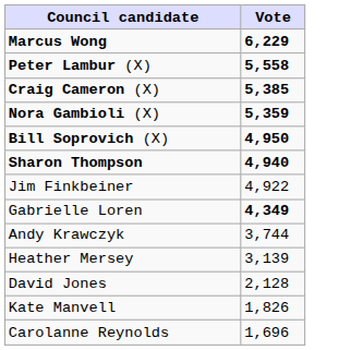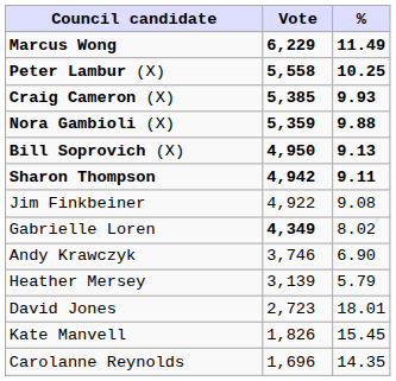+ column: % | 11.49 | 10.25 | 9.93 | 9.88 | 9.13 | 9.11 | 9.08 | 8.02 | 6.90 | 5.79 | 18.01 | 15.45 | 14.35
Sharon Thompson | Vote: 4,940 -> 4,942
Andy Krawczyk | Vote: 3,744 -> 3,746
David Jones | Vote: 2,128 -> 2,723
